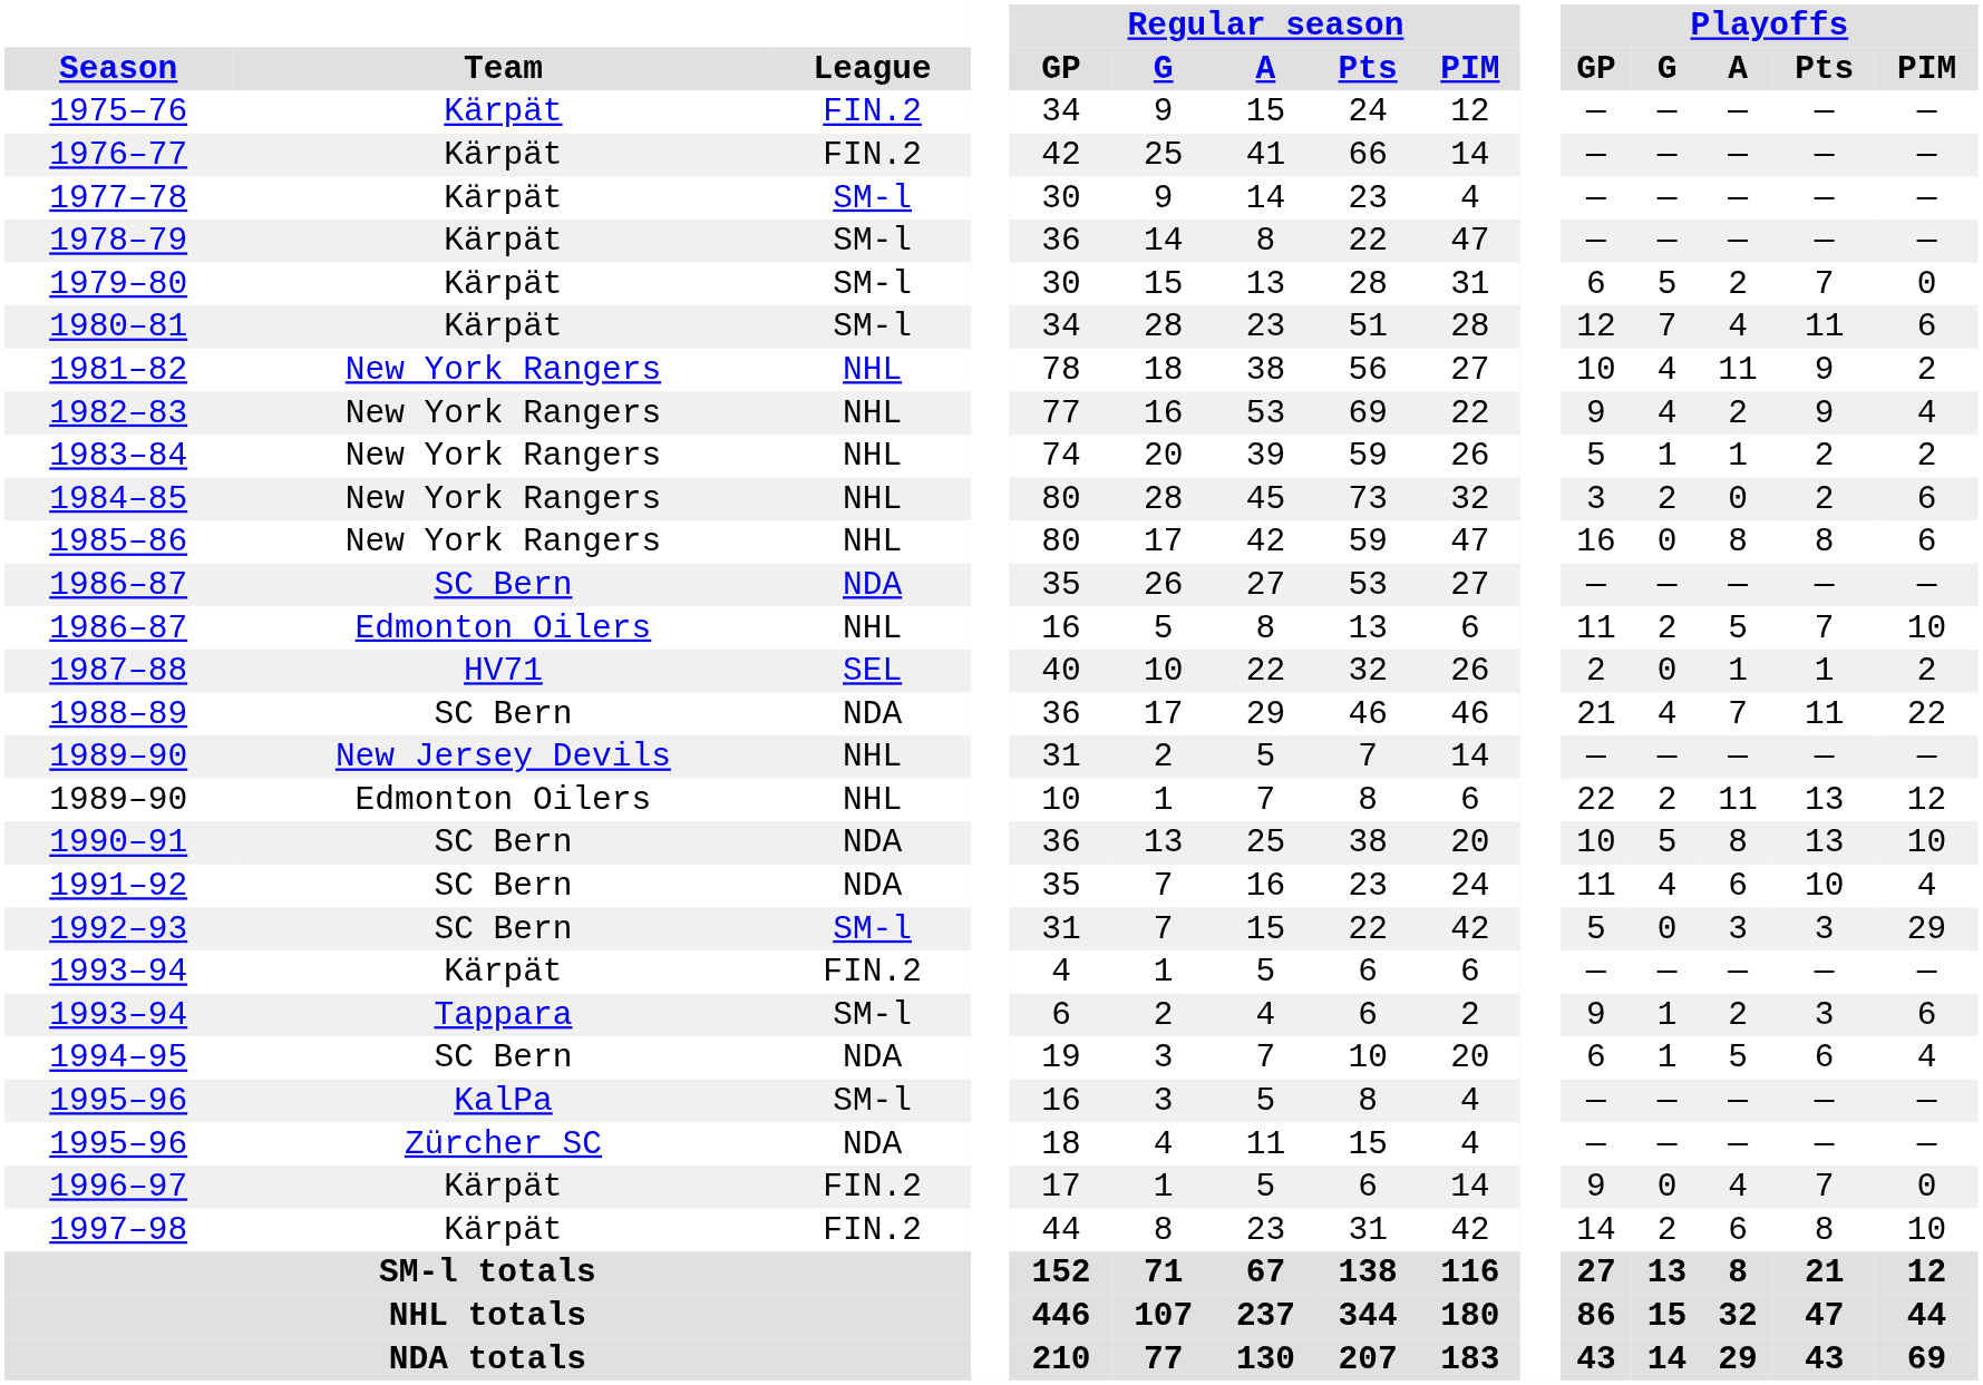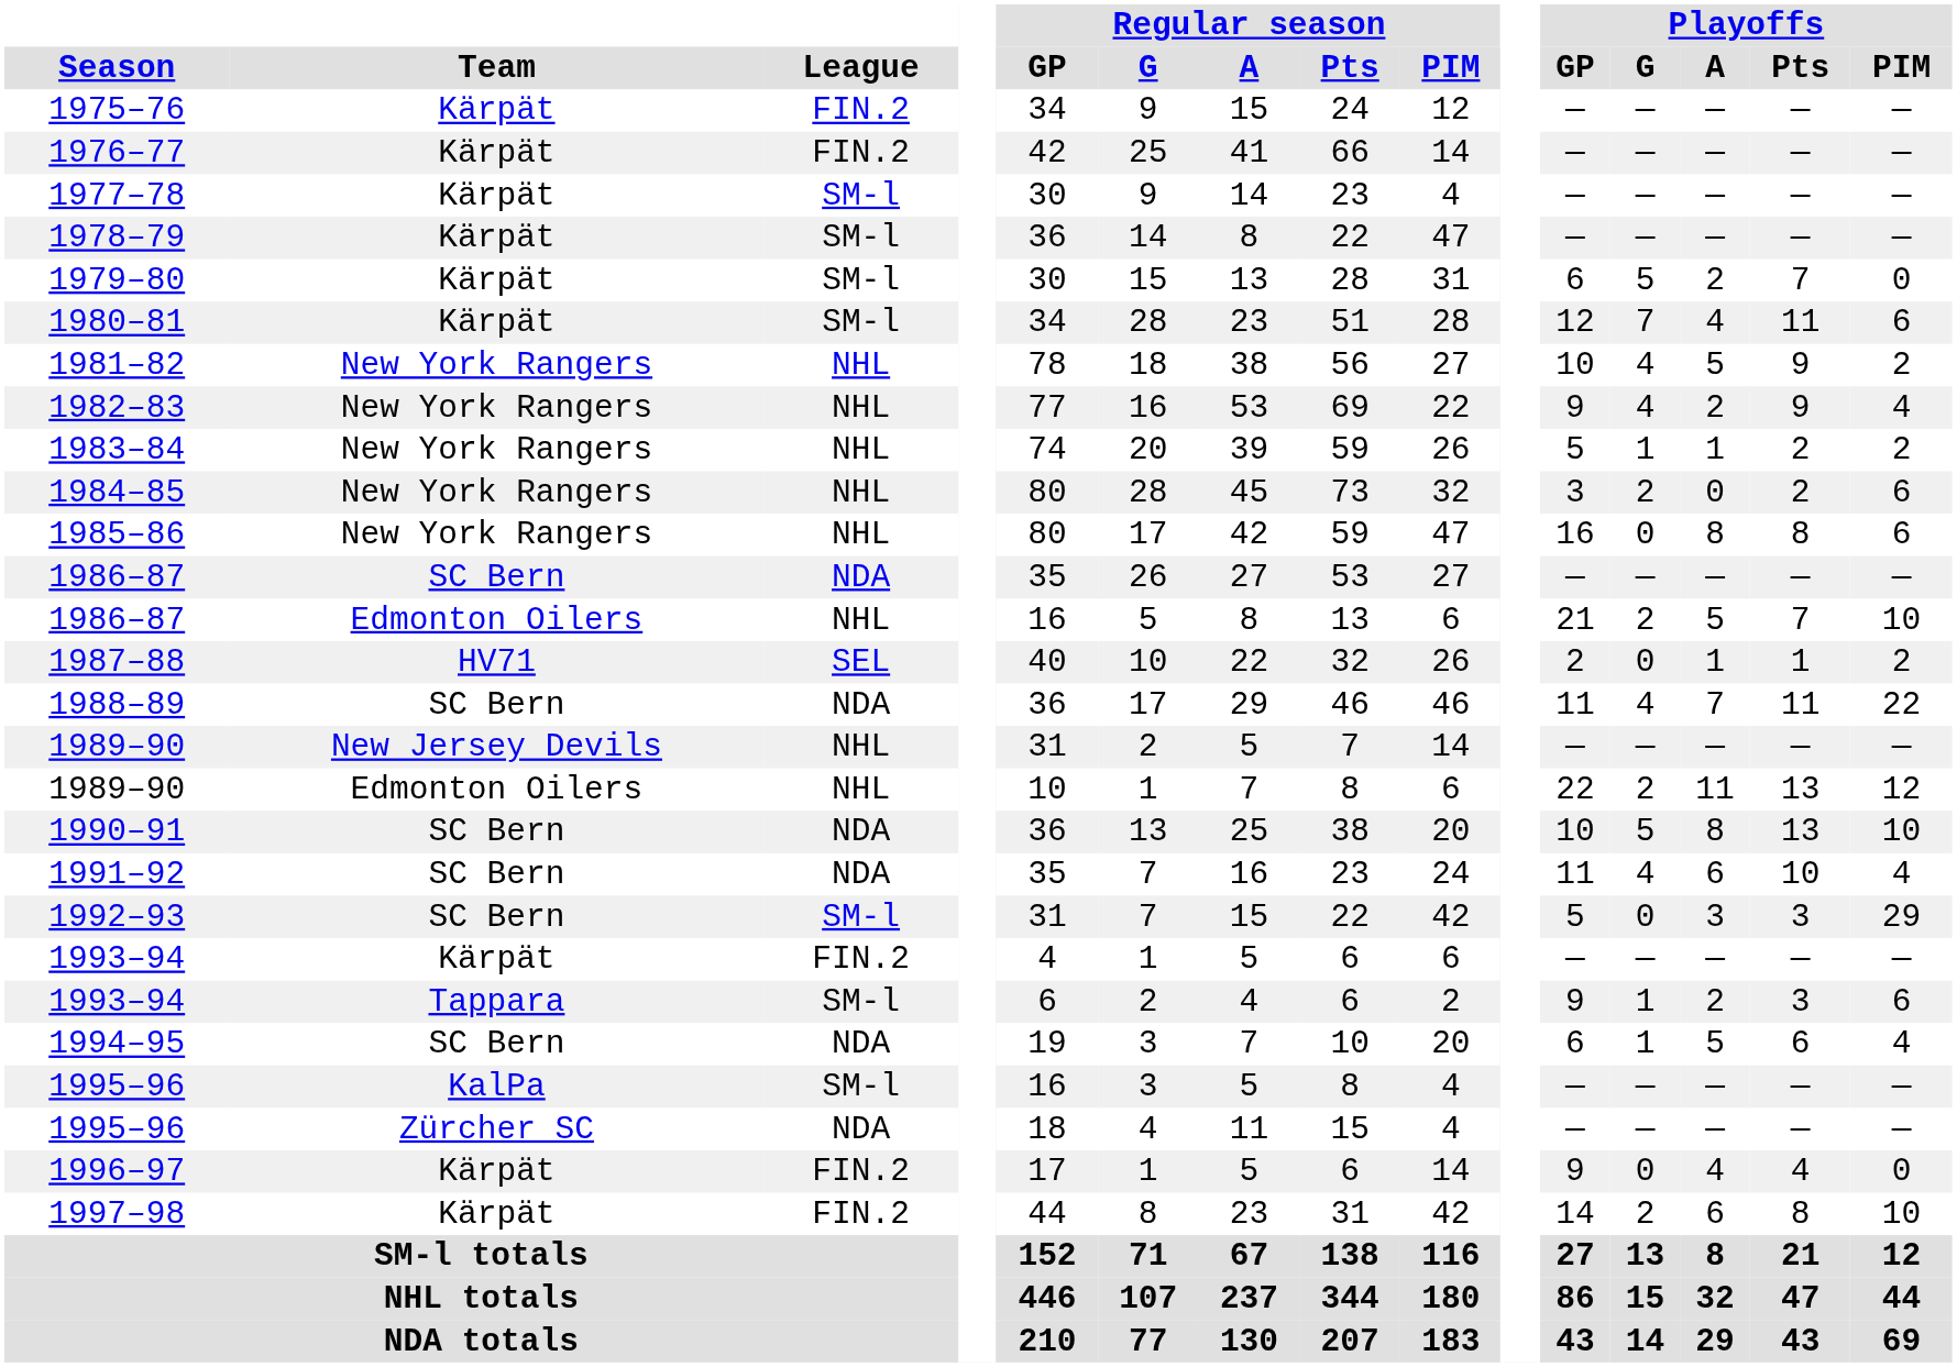1981–82 | Playoffs / A: 11 -> 5
1986–87 / Edmonton Oilers | Playoffs / GP: 11 -> 21
1988–89 | Playoffs / GP: 21 -> 11
1996–97 | Playoffs / Pts: 7 -> 4
